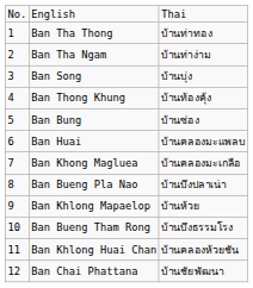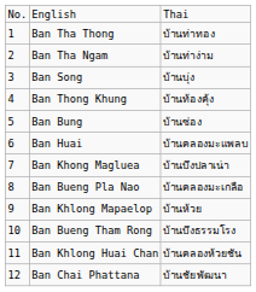Ban Khong Magluea | column 3: บ้านคลองมะเกลือ -> บ้านบึงปลาเน่า
Ban Bueng Pla Nao | column 3: บ้านบึงปลาเน่า -> บ้านคลองมะเกลือ
